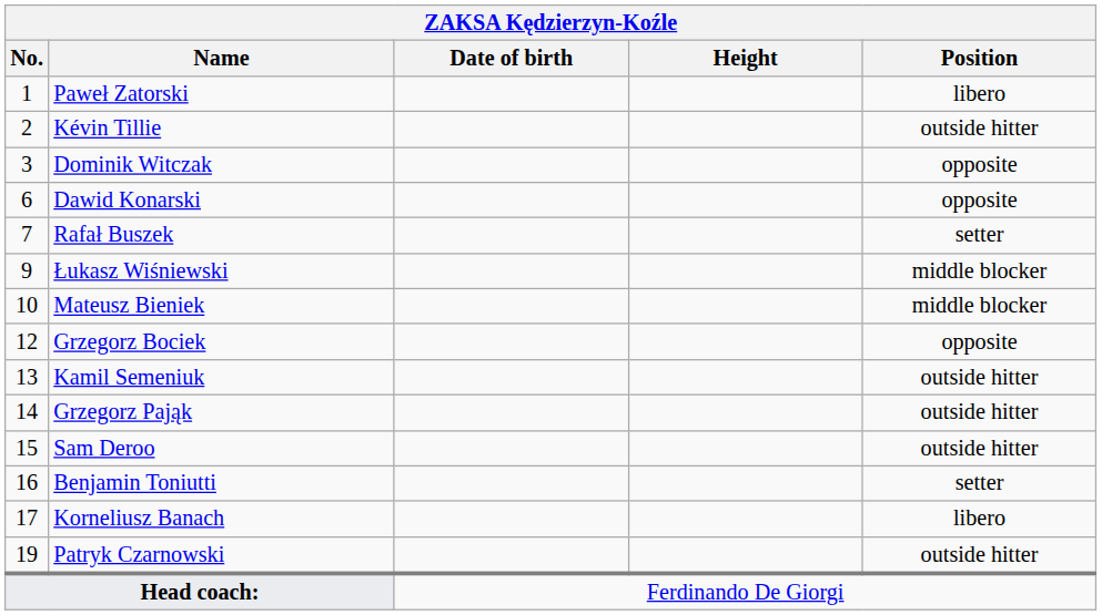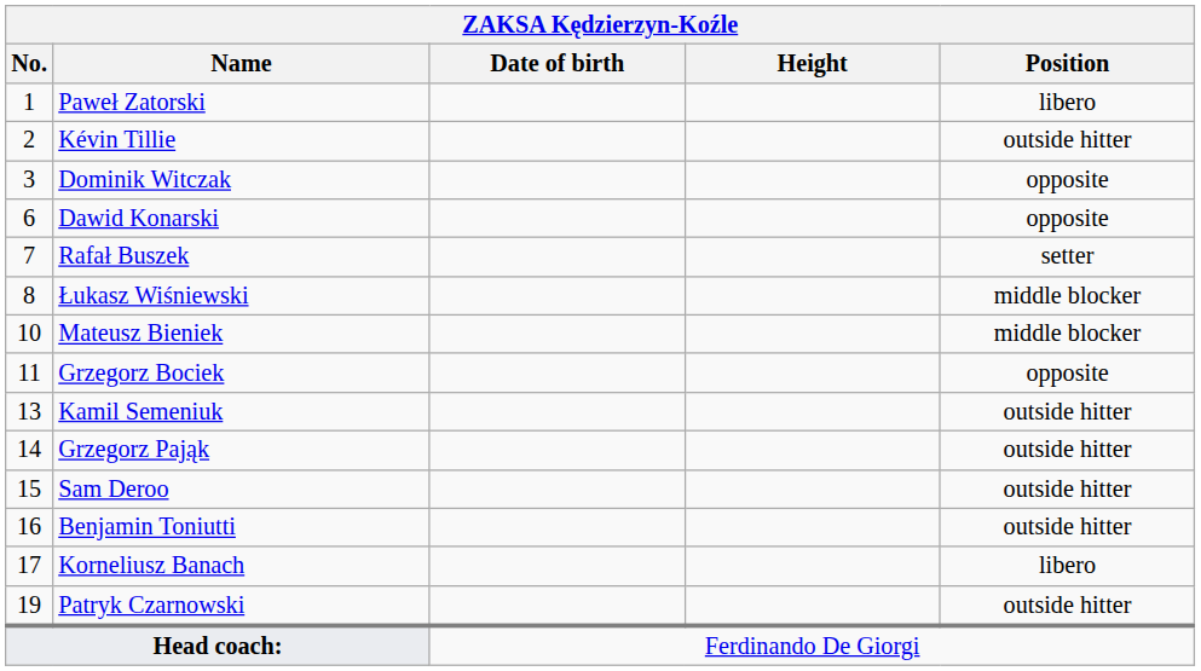Łukasz Wiśniewski | No.: 9 -> 8
Grzegorz Bociek | No.: 12 -> 11
Benjamin Toniutti | Position: setter -> outside hitter
